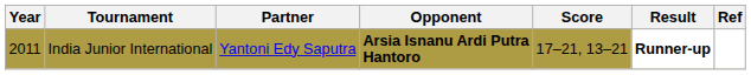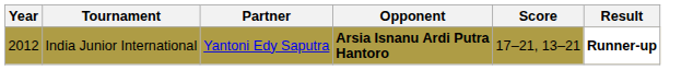- column: Ref
India Junior International | Year: 2011 -> 2012
